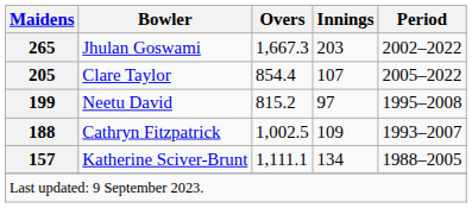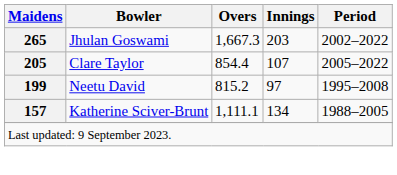- row: 188 | Cathryn Fitzpatrick | 1,002.5 | 109 | 1993–2007
